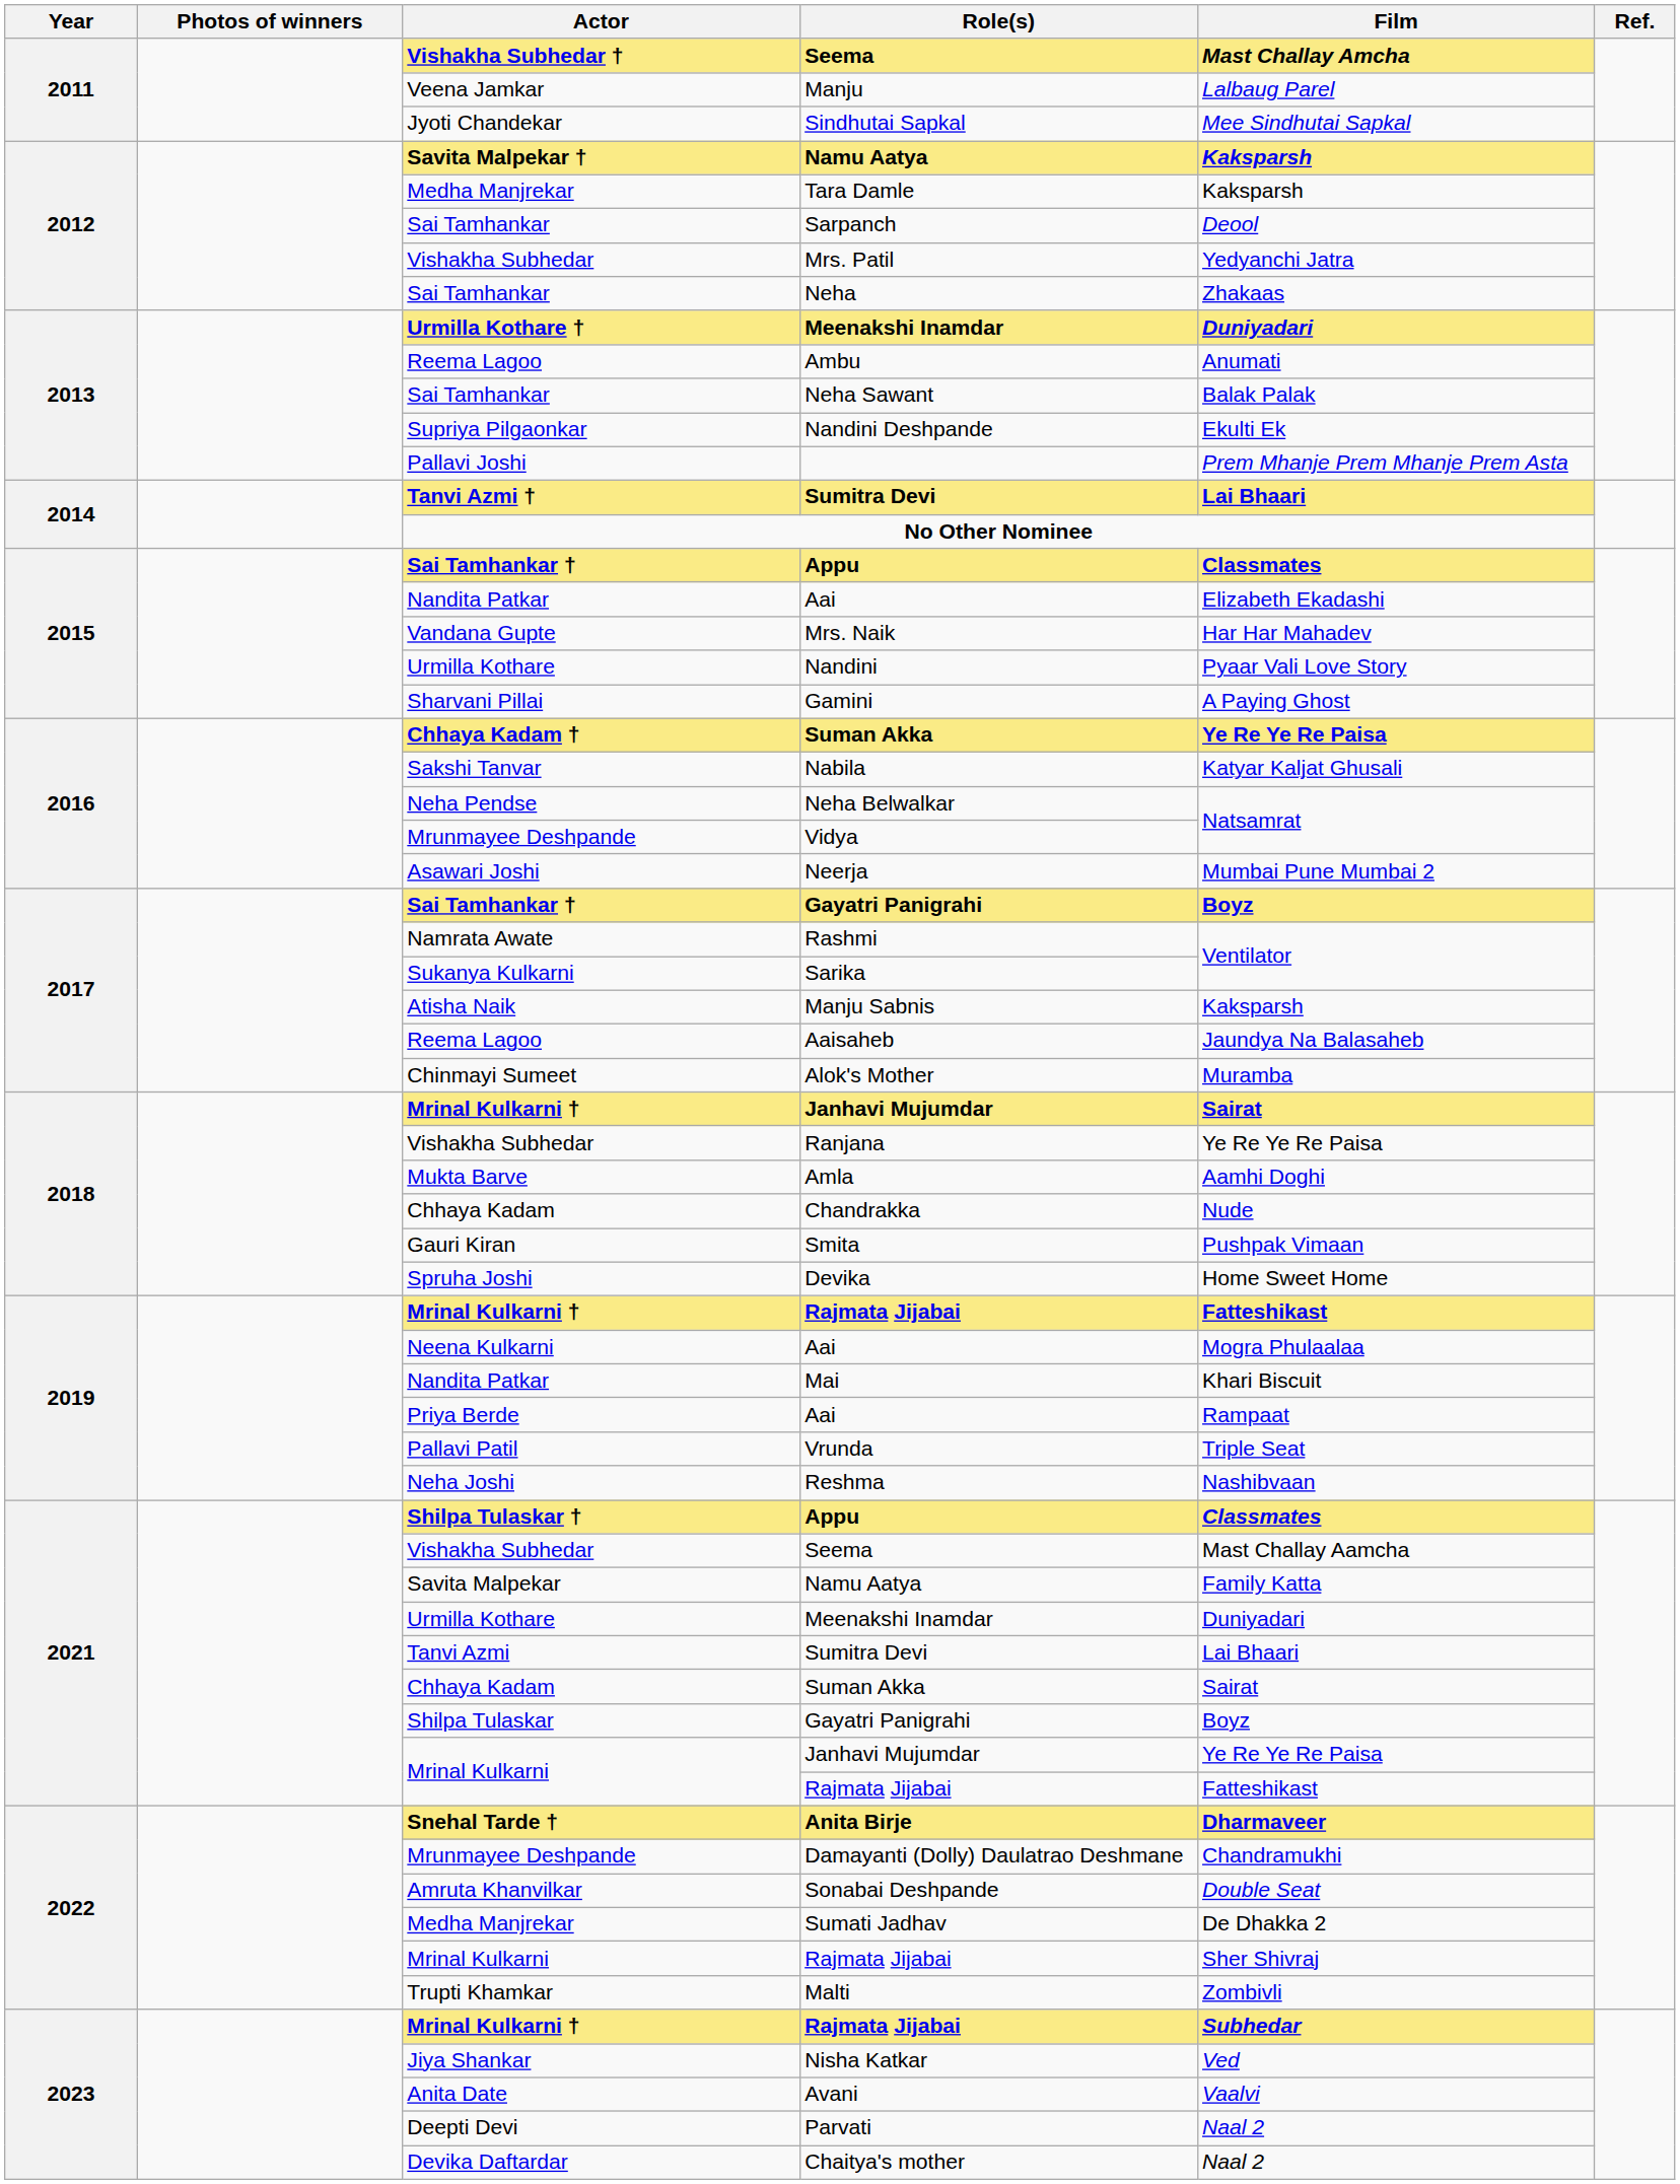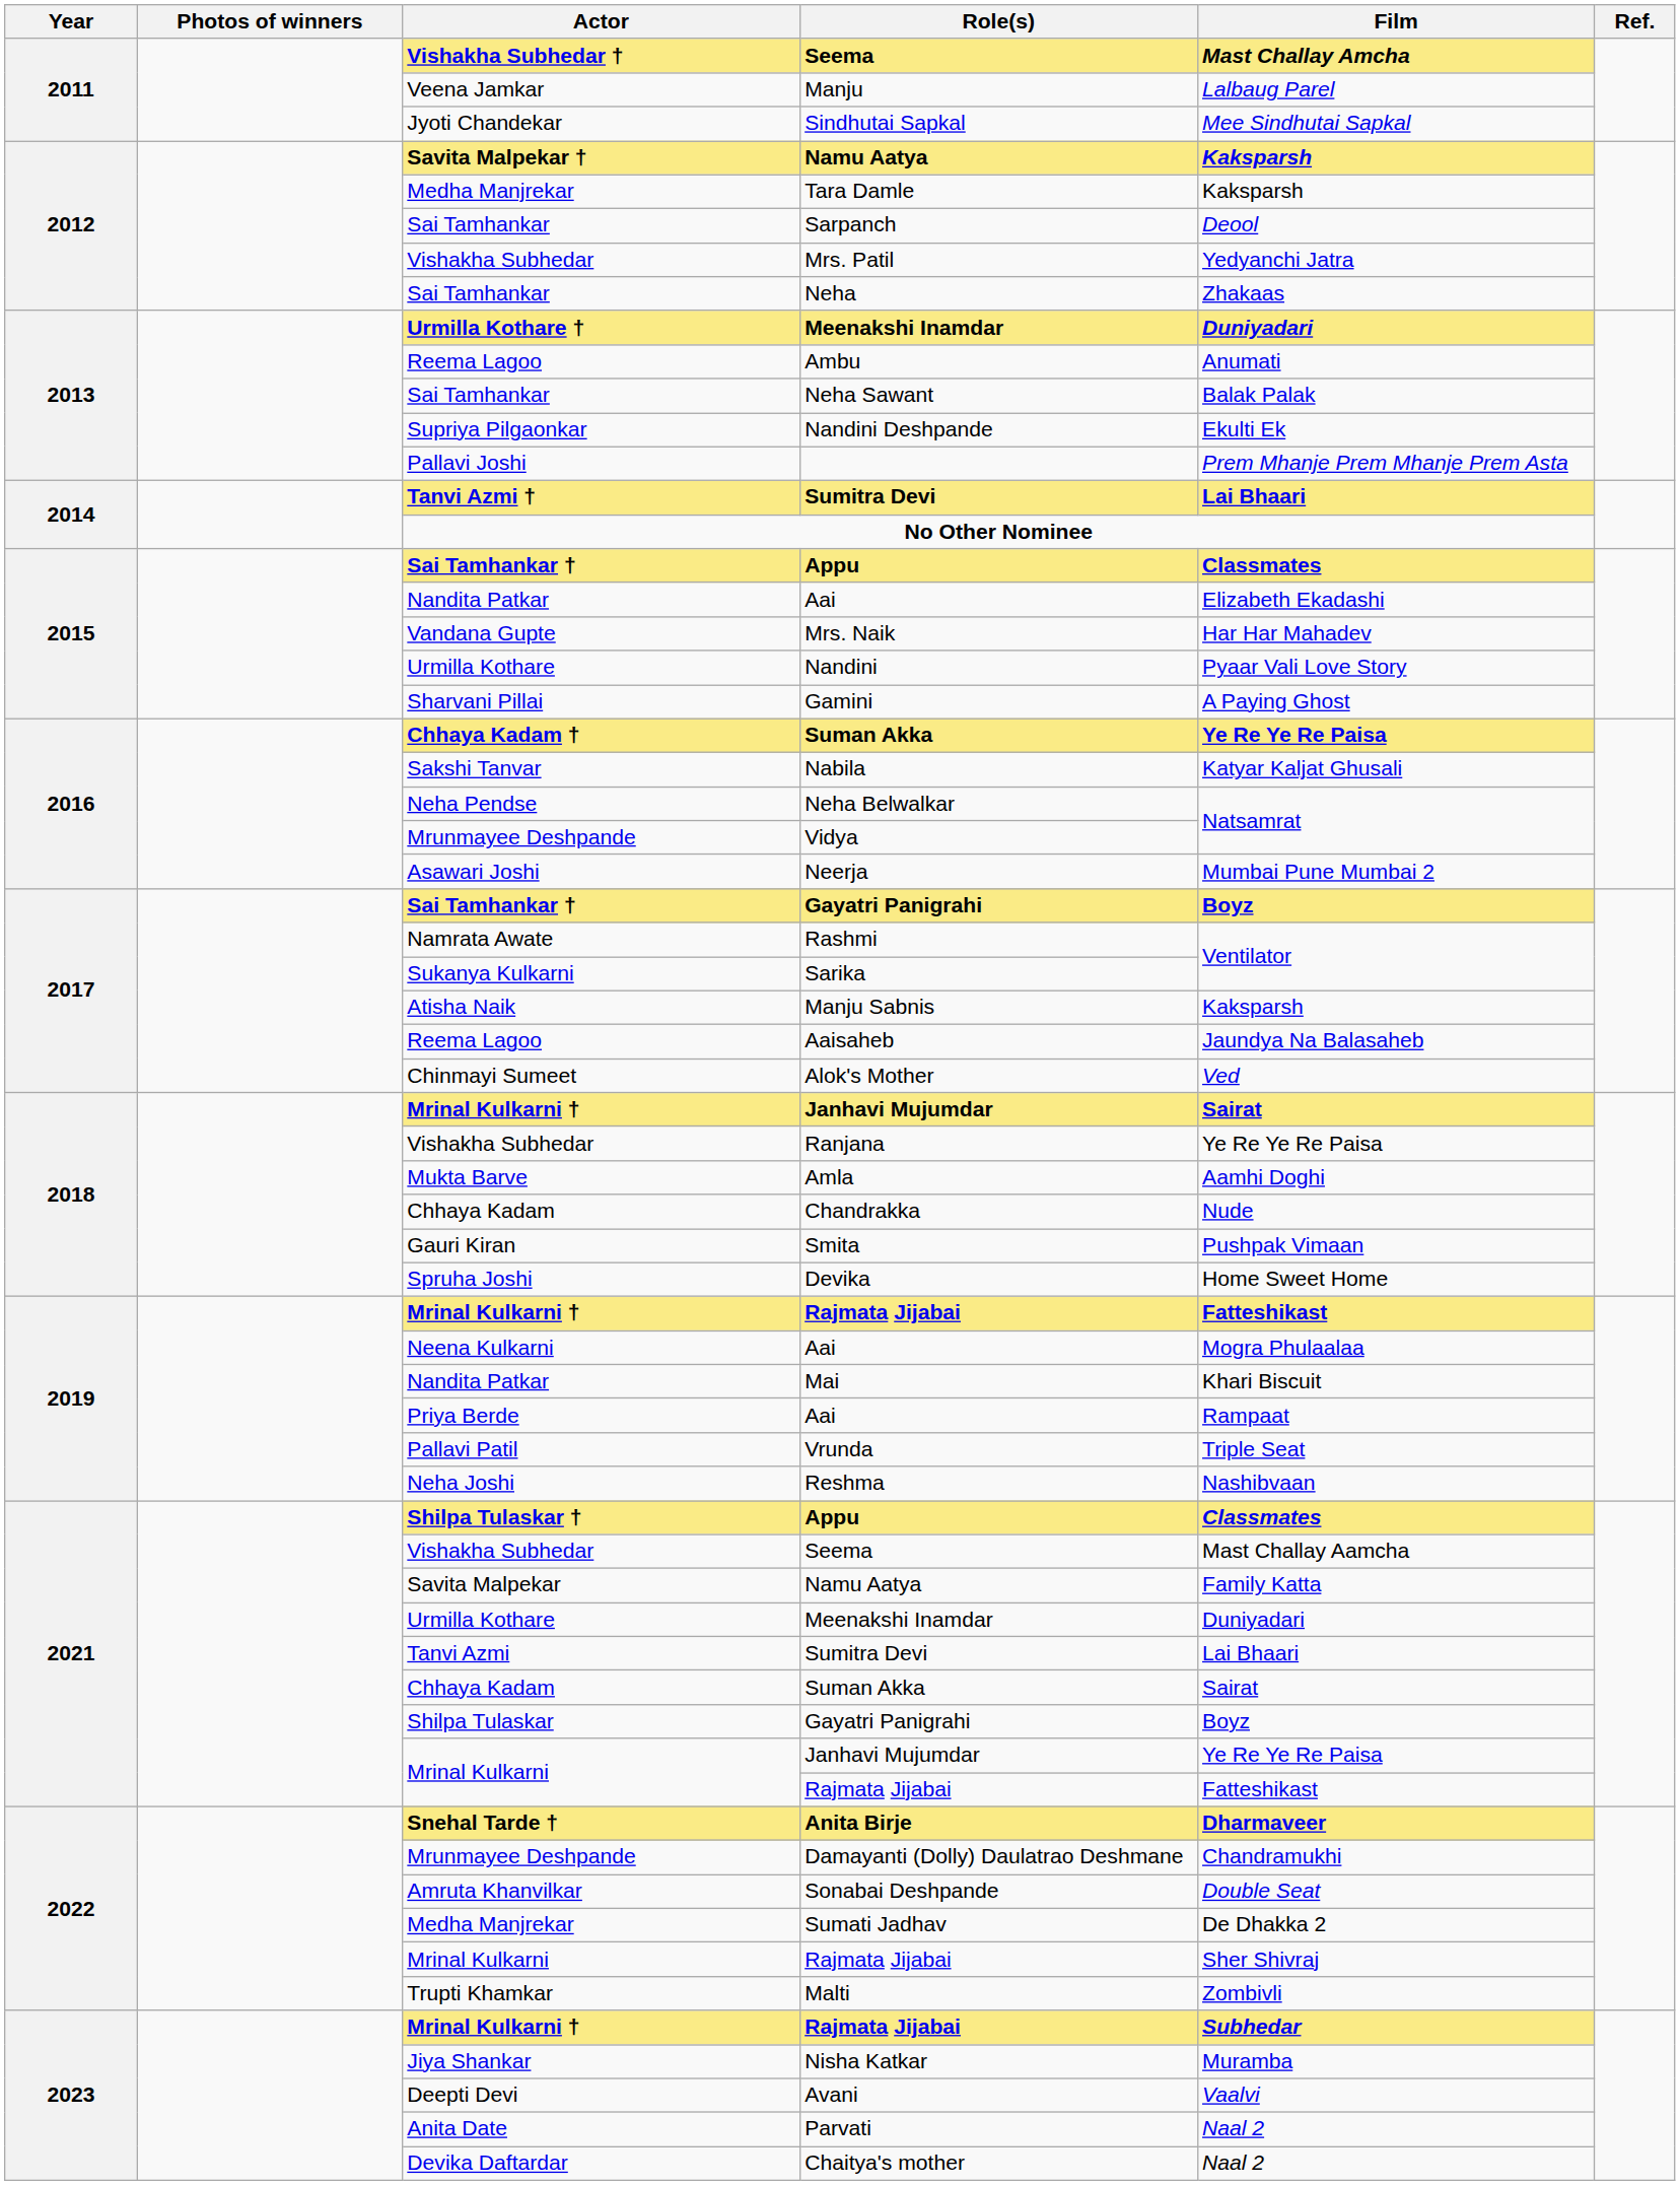Alok's Mother | Film: Muramba -> Ved
Nisha Katkar | Film: Ved -> Muramba
Avani | Actor: Anita Date -> Deepti Devi
Parvati | Actor: Deepti Devi -> Anita Date
